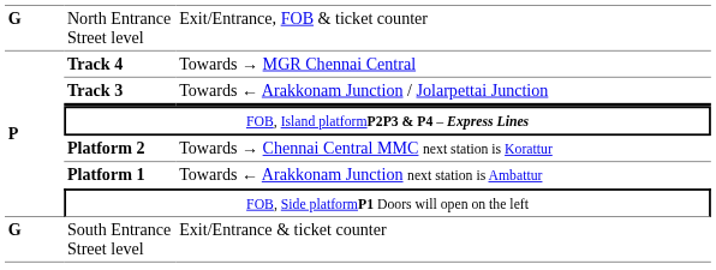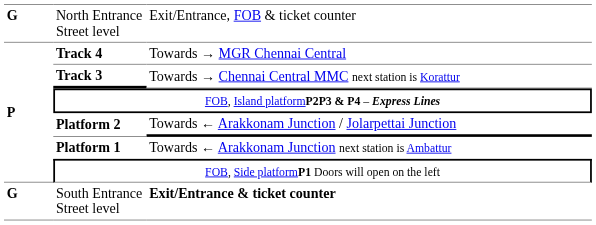Track 3 | column 3: Towards ← Arakkonam Junction / Jolarpettai Junction -> Towards → Chennai Central MMC next station is Korattur
Platform 2 | column 3: Towards → Chennai Central MMC next station is Korattur -> Towards ← Arakkonam Junction / Jolarpettai Junction
South Entrance Street level | column 3: normal -> bold
